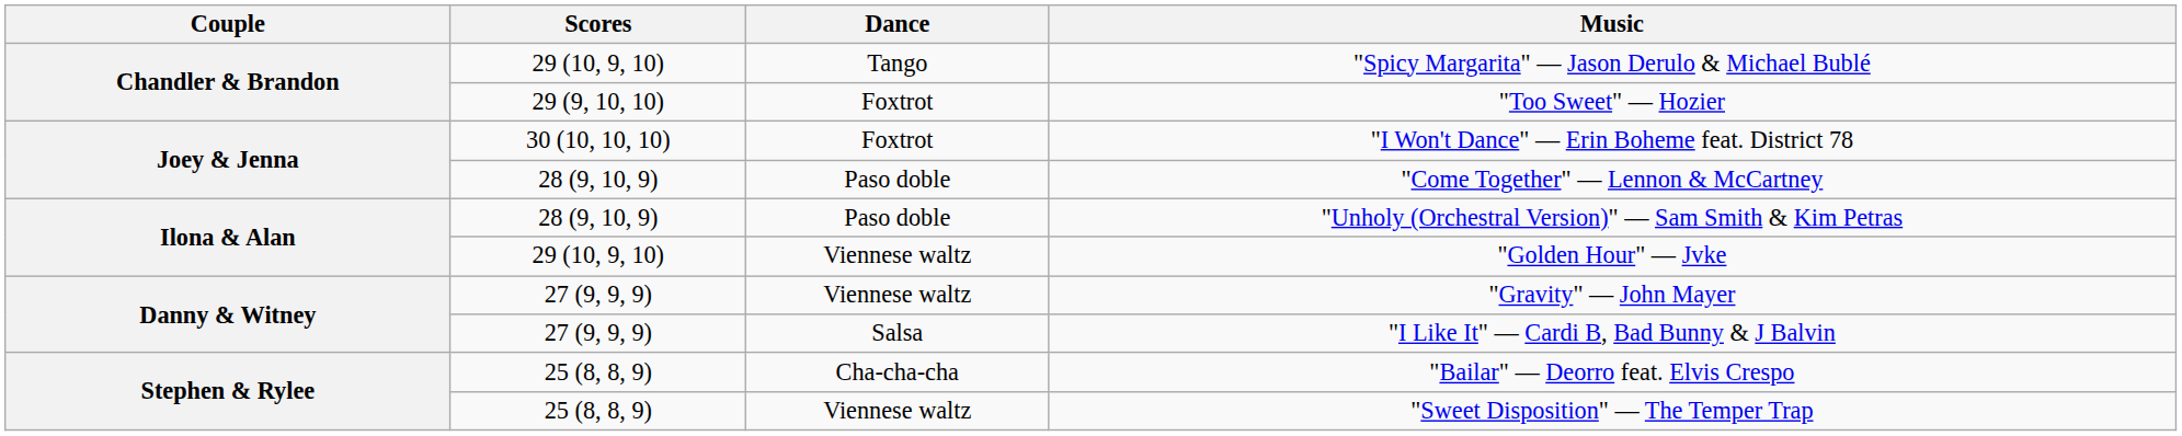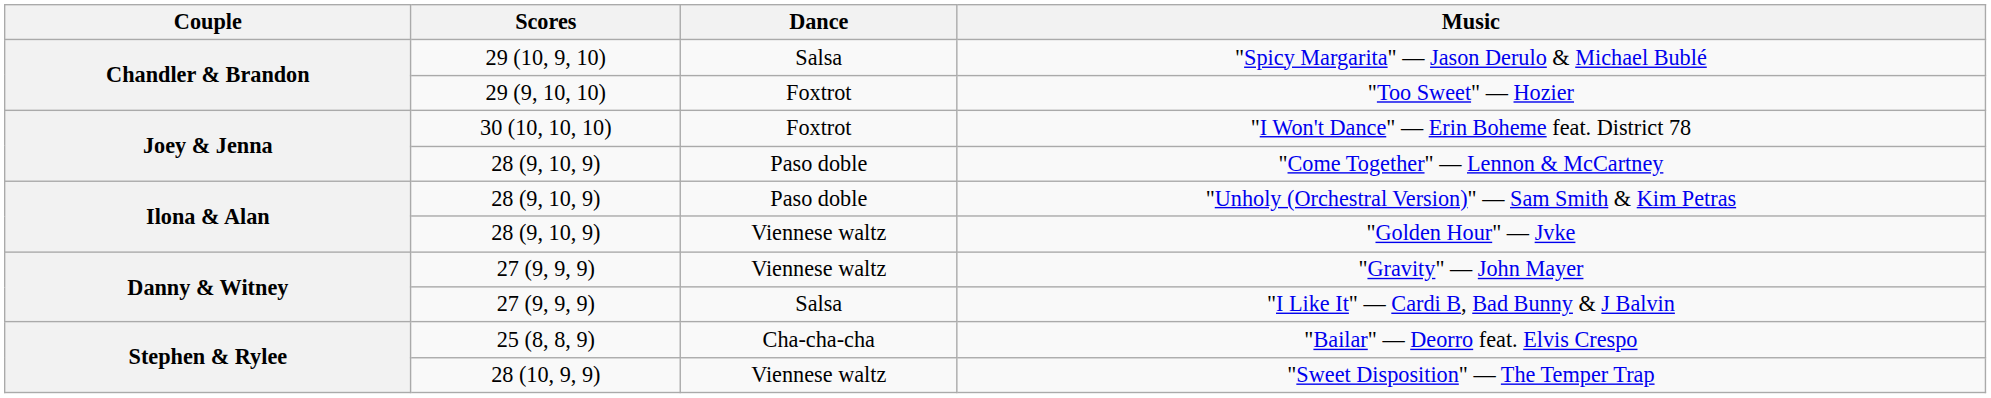"Spicy Margarita" — Jason Derulo & Michael Bublé | Dance: Tango -> Salsa
"Golden Hour" — Jvke | Scores: 29 (10, 9, 10) -> 28 (9, 10, 9)
"Sweet Disposition" — The Temper Trap | Scores: 25 (8, 8, 9) -> 28 (10, 9, 9)
